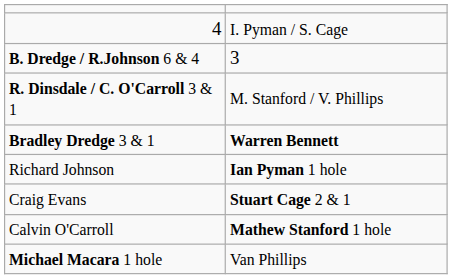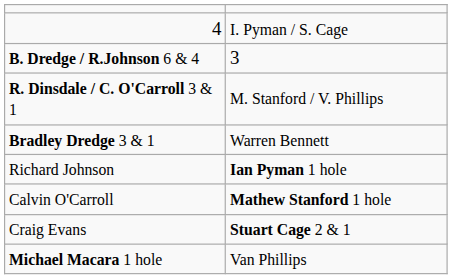Bradley Dredge 3 & 1 | column 2: bold -> normal
rows swapped: Craig Evans <-> Calvin O'Carroll
